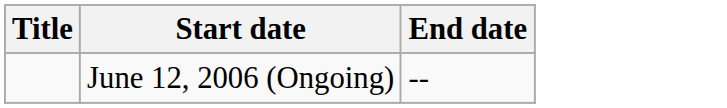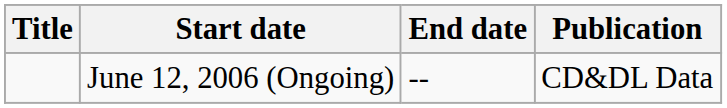+ column: Publication | CD&DL Data
